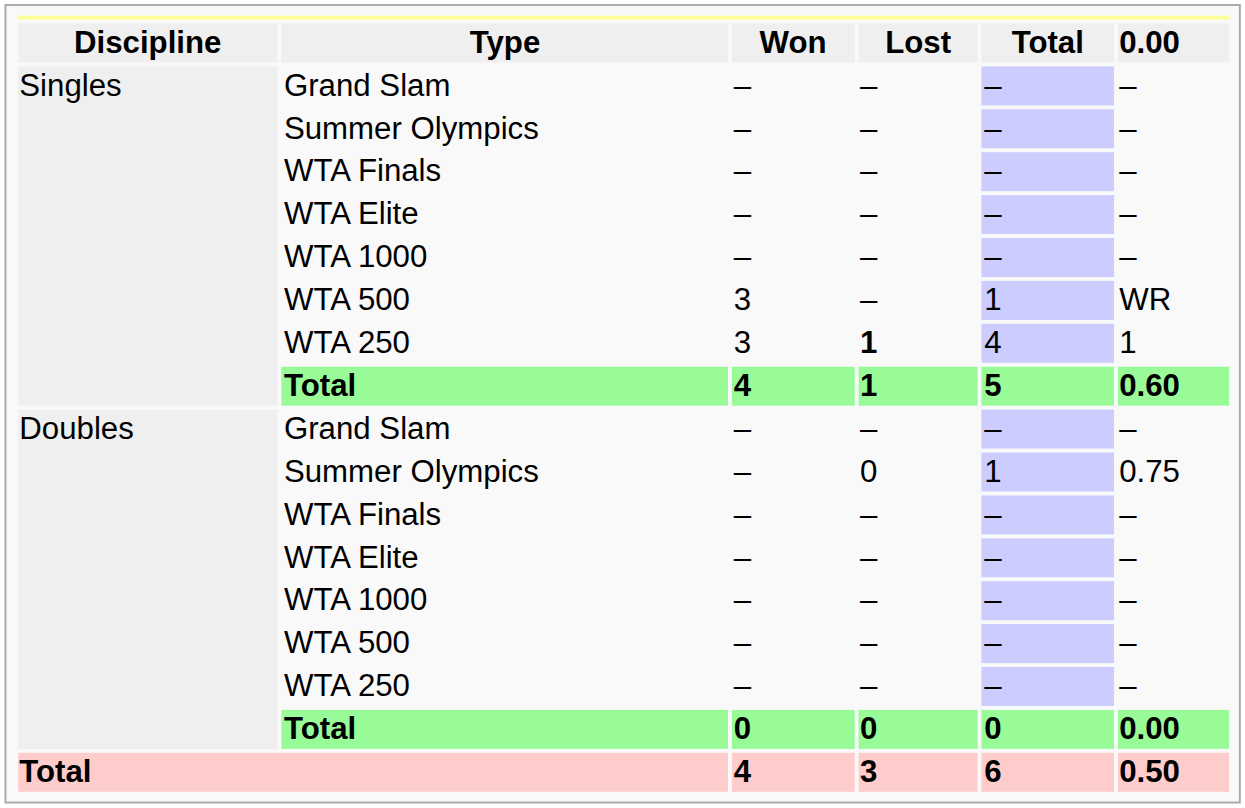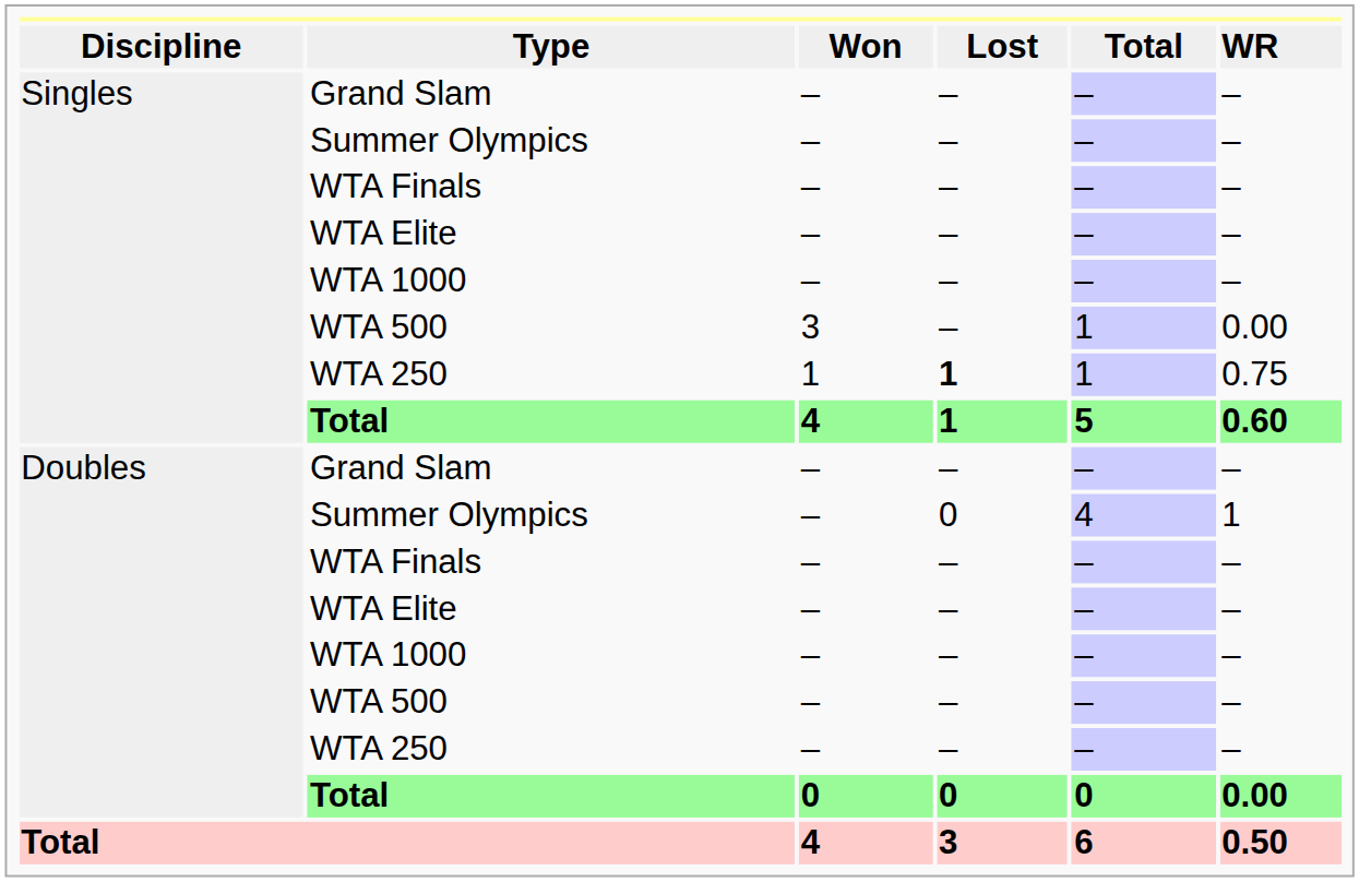Type | column 6: 0.00 -> WR
Singles / WTA 500 | column 6: WR -> 0.00
Singles / WTA 250 | column 3: 3 -> 1
Singles / WTA 250 | column 5: 4 -> 1
Singles / WTA 250 | column 6: 1 -> 0.75
Doubles / Summer Olympics | column 5: 1 -> 4
Doubles / Summer Olympics | column 6: 0.75 -> 1
